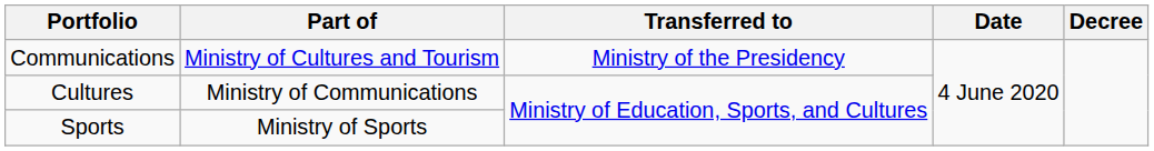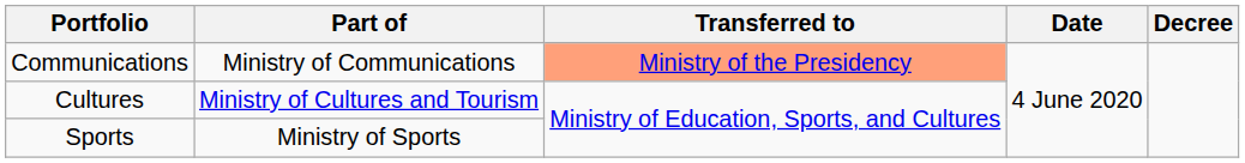Communications | Part of: Ministry of Cultures and Tourism -> Ministry of Communications
Communications | Transferred to: no background -> lightsalmon background
Cultures | Part of: Ministry of Communications -> Ministry of Cultures and Tourism
